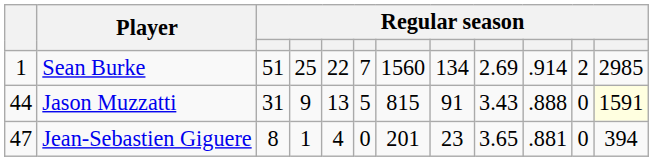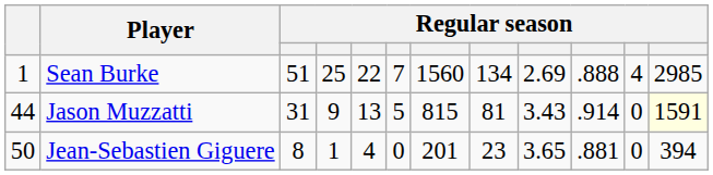Sean Burke | column 10: .914 -> .888
Sean Burke | column 11: 2 -> 4
Jason Muzzatti | column 8: 91 -> 81
Jason Muzzatti | column 10: .888 -> .914
Jean-Sebastien Giguere | column 1: 47 -> 50
